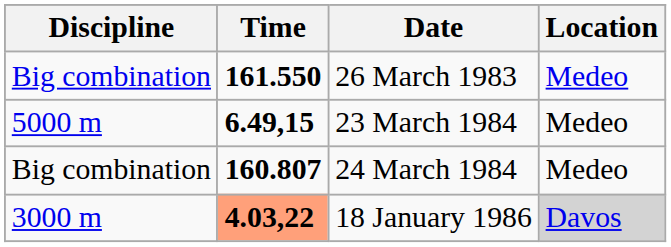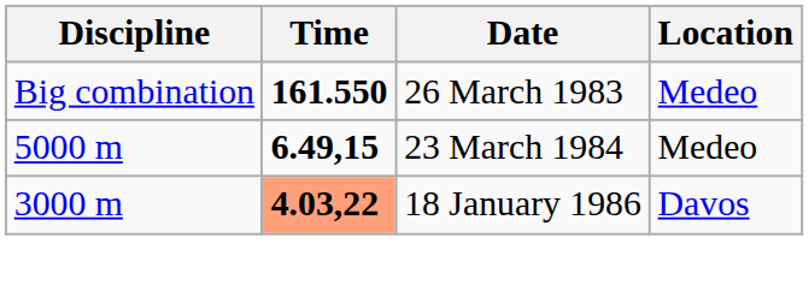- row: Big combination | 160.807 | 24 March 1984 | Medeo
18 January 1986 | Location: lightgrey background -> no background
